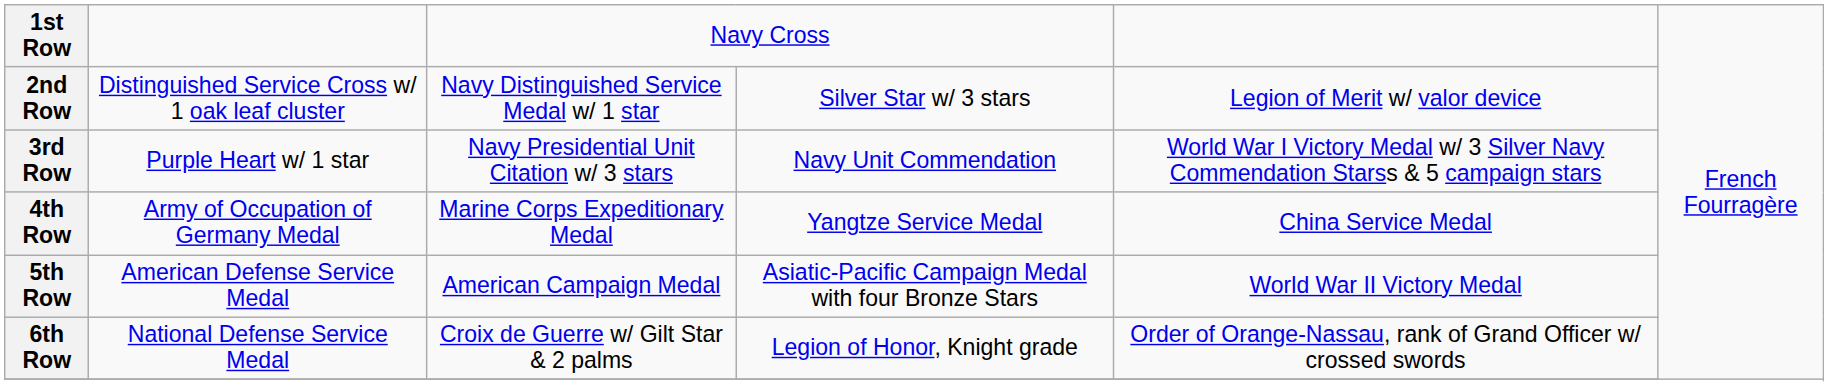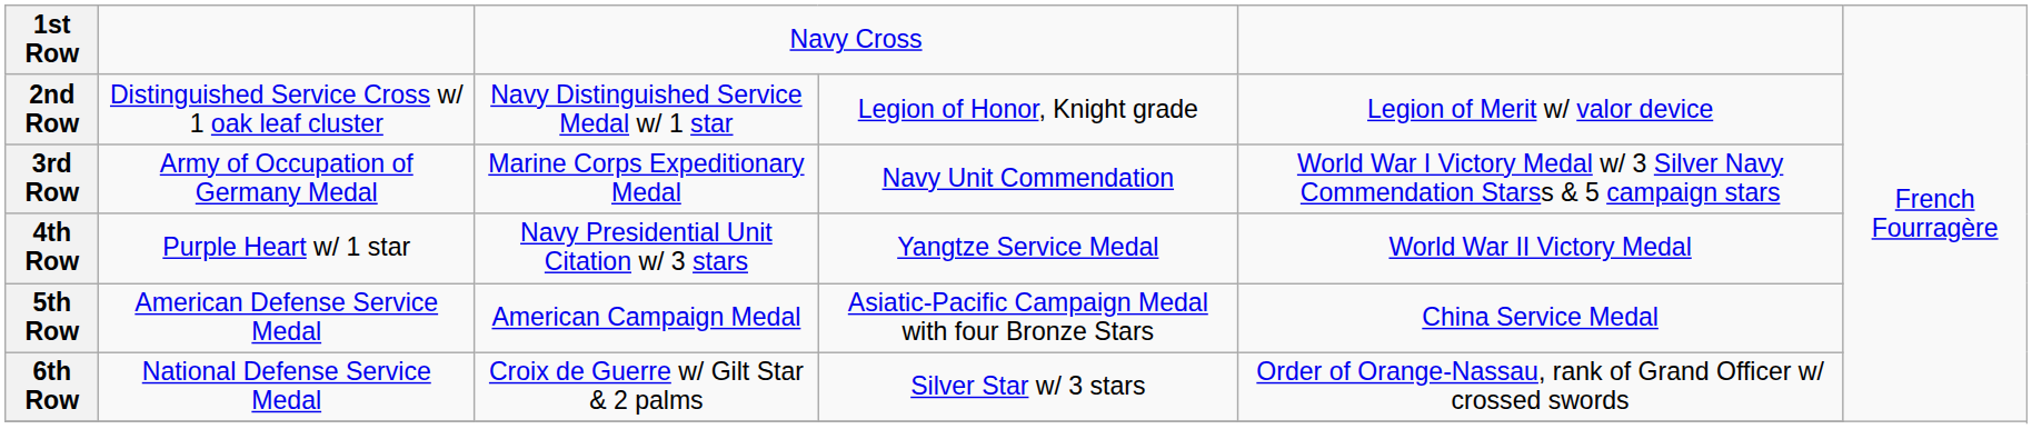2nd Row | column 4: Silver Star w/ 3 stars -> Legion of Honor, Knight grade
3rd Row | column 2: Purple Heart w/ 1 star -> Army of Occupation of Germany Medal
3rd Row | column 3: Navy Presidential Unit Citation w/ 3 stars -> Marine Corps Expeditionary Medal
4th Row | column 2: Army of Occupation of Germany Medal -> Purple Heart w/ 1 star
4th Row | column 3: Marine Corps Expeditionary Medal -> Navy Presidential Unit Citation w/ 3 stars
4th Row | column 5: China Service Medal -> World War II Victory Medal
5th Row | column 5: World War II Victory Medal -> China Service Medal
6th Row | column 4: Legion of Honor, Knight grade -> Silver Star w/ 3 stars
